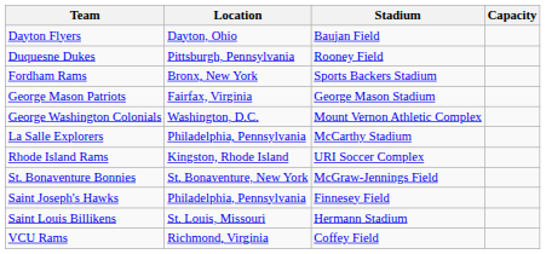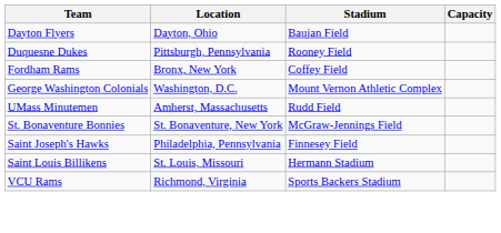Fordham Rams | Stadium: Sports Backers Stadium -> Coffey Field
- row: George Mason Patriots | Fairfax, Virginia | George Mason Stadium
- row: La Salle Explorers | Philadelphia, Pennsylvania | McCarthy Stadium
+ row: UMass Minutemen | Amherst, Massachusetts | Rudd Field
- row: Rhode Island Rams | Kingston, Rhode Island | URI Soccer Complex
VCU Rams | Stadium: Coffey Field -> Sports Backers Stadium
